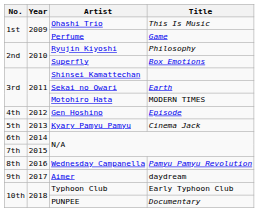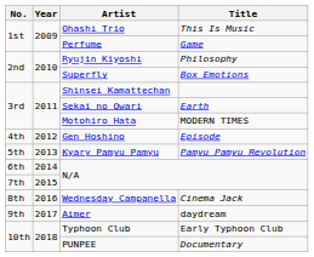Kyary Pamyu Pamyu | Title: Cinema Jack -> Pamyu Pamyu Revolution
Wednesday Campanella | Title: Pamyu Pamyu Revolution -> Cinema Jack
